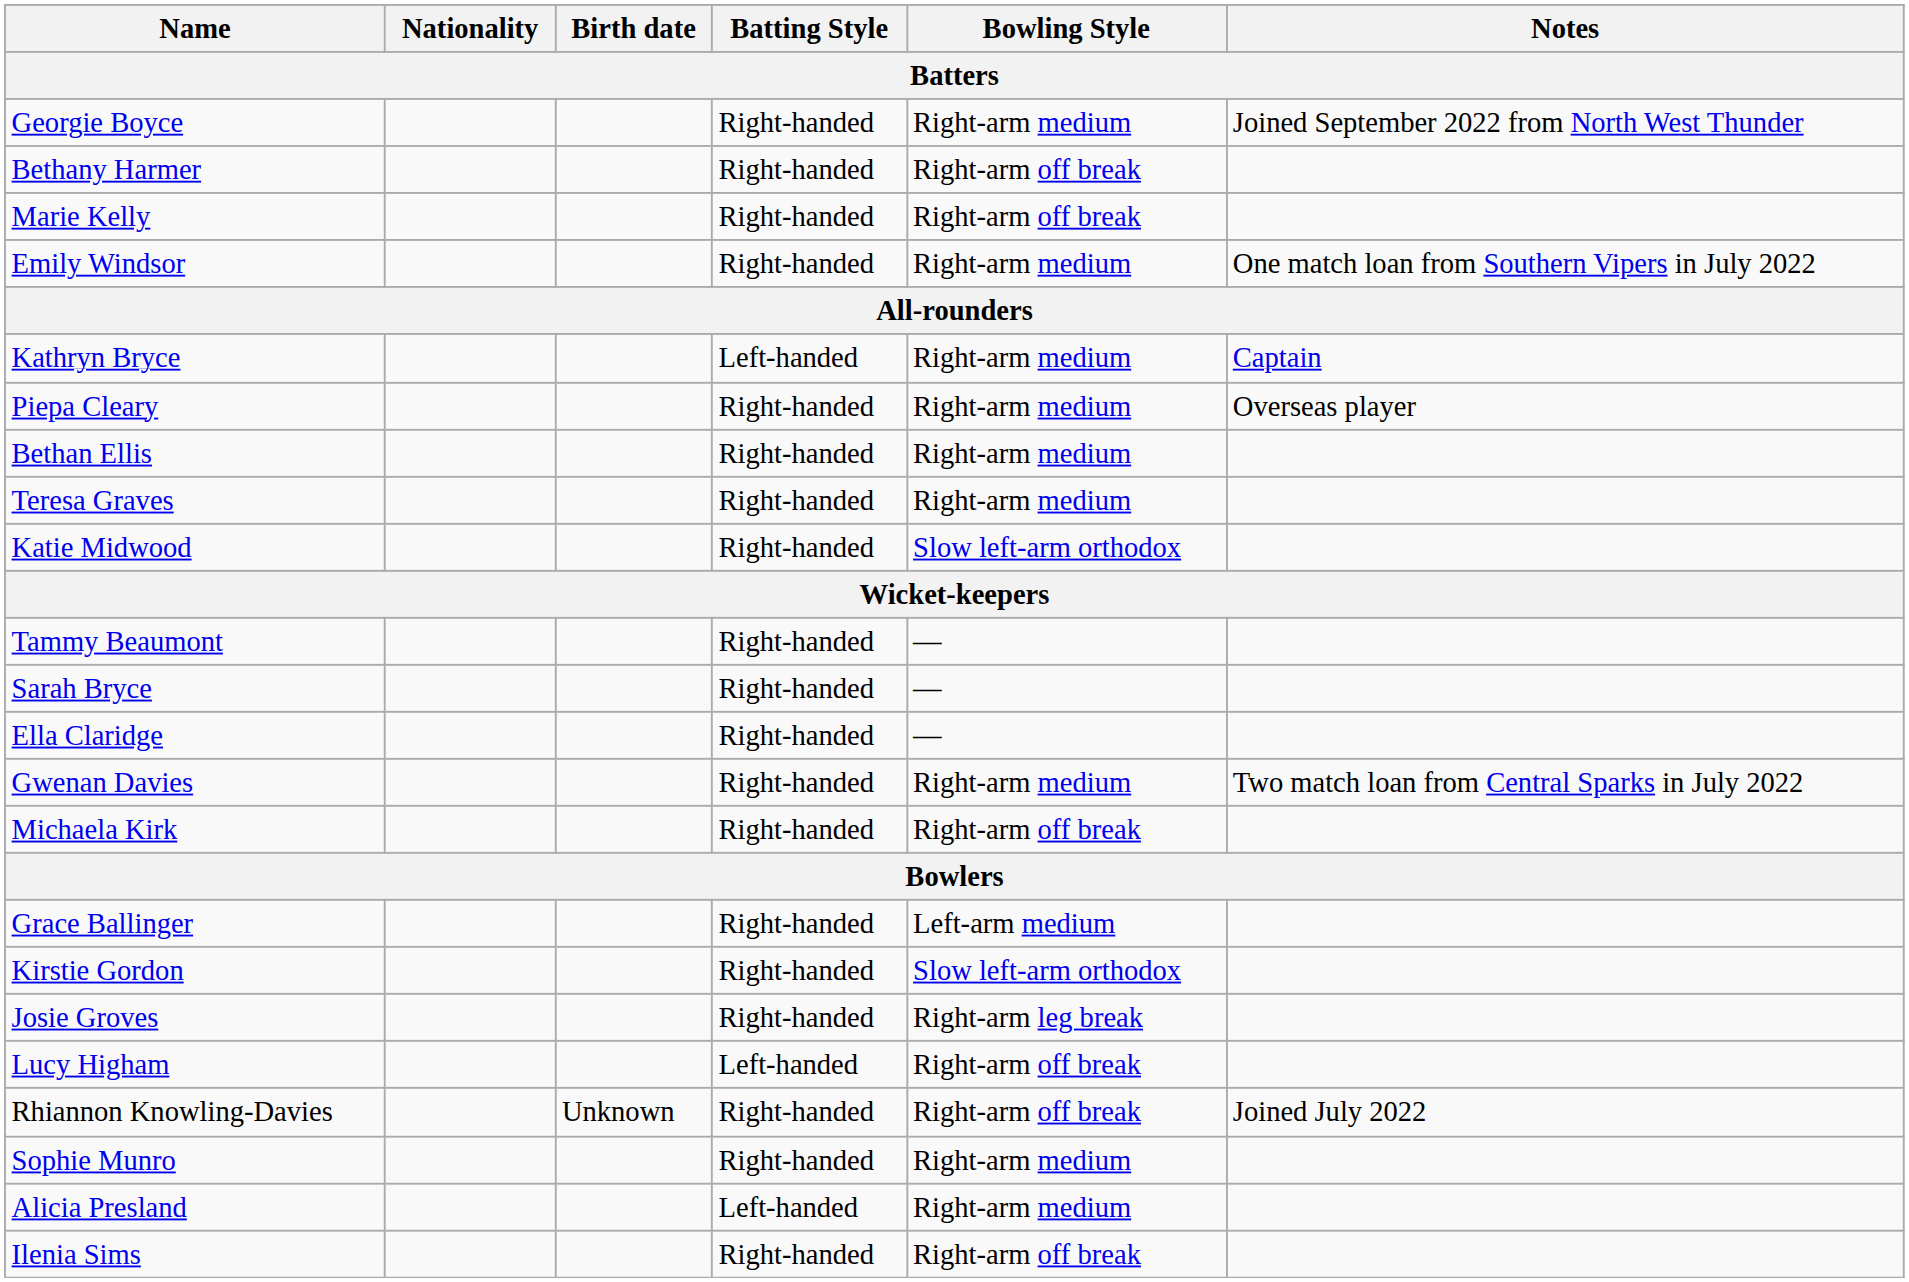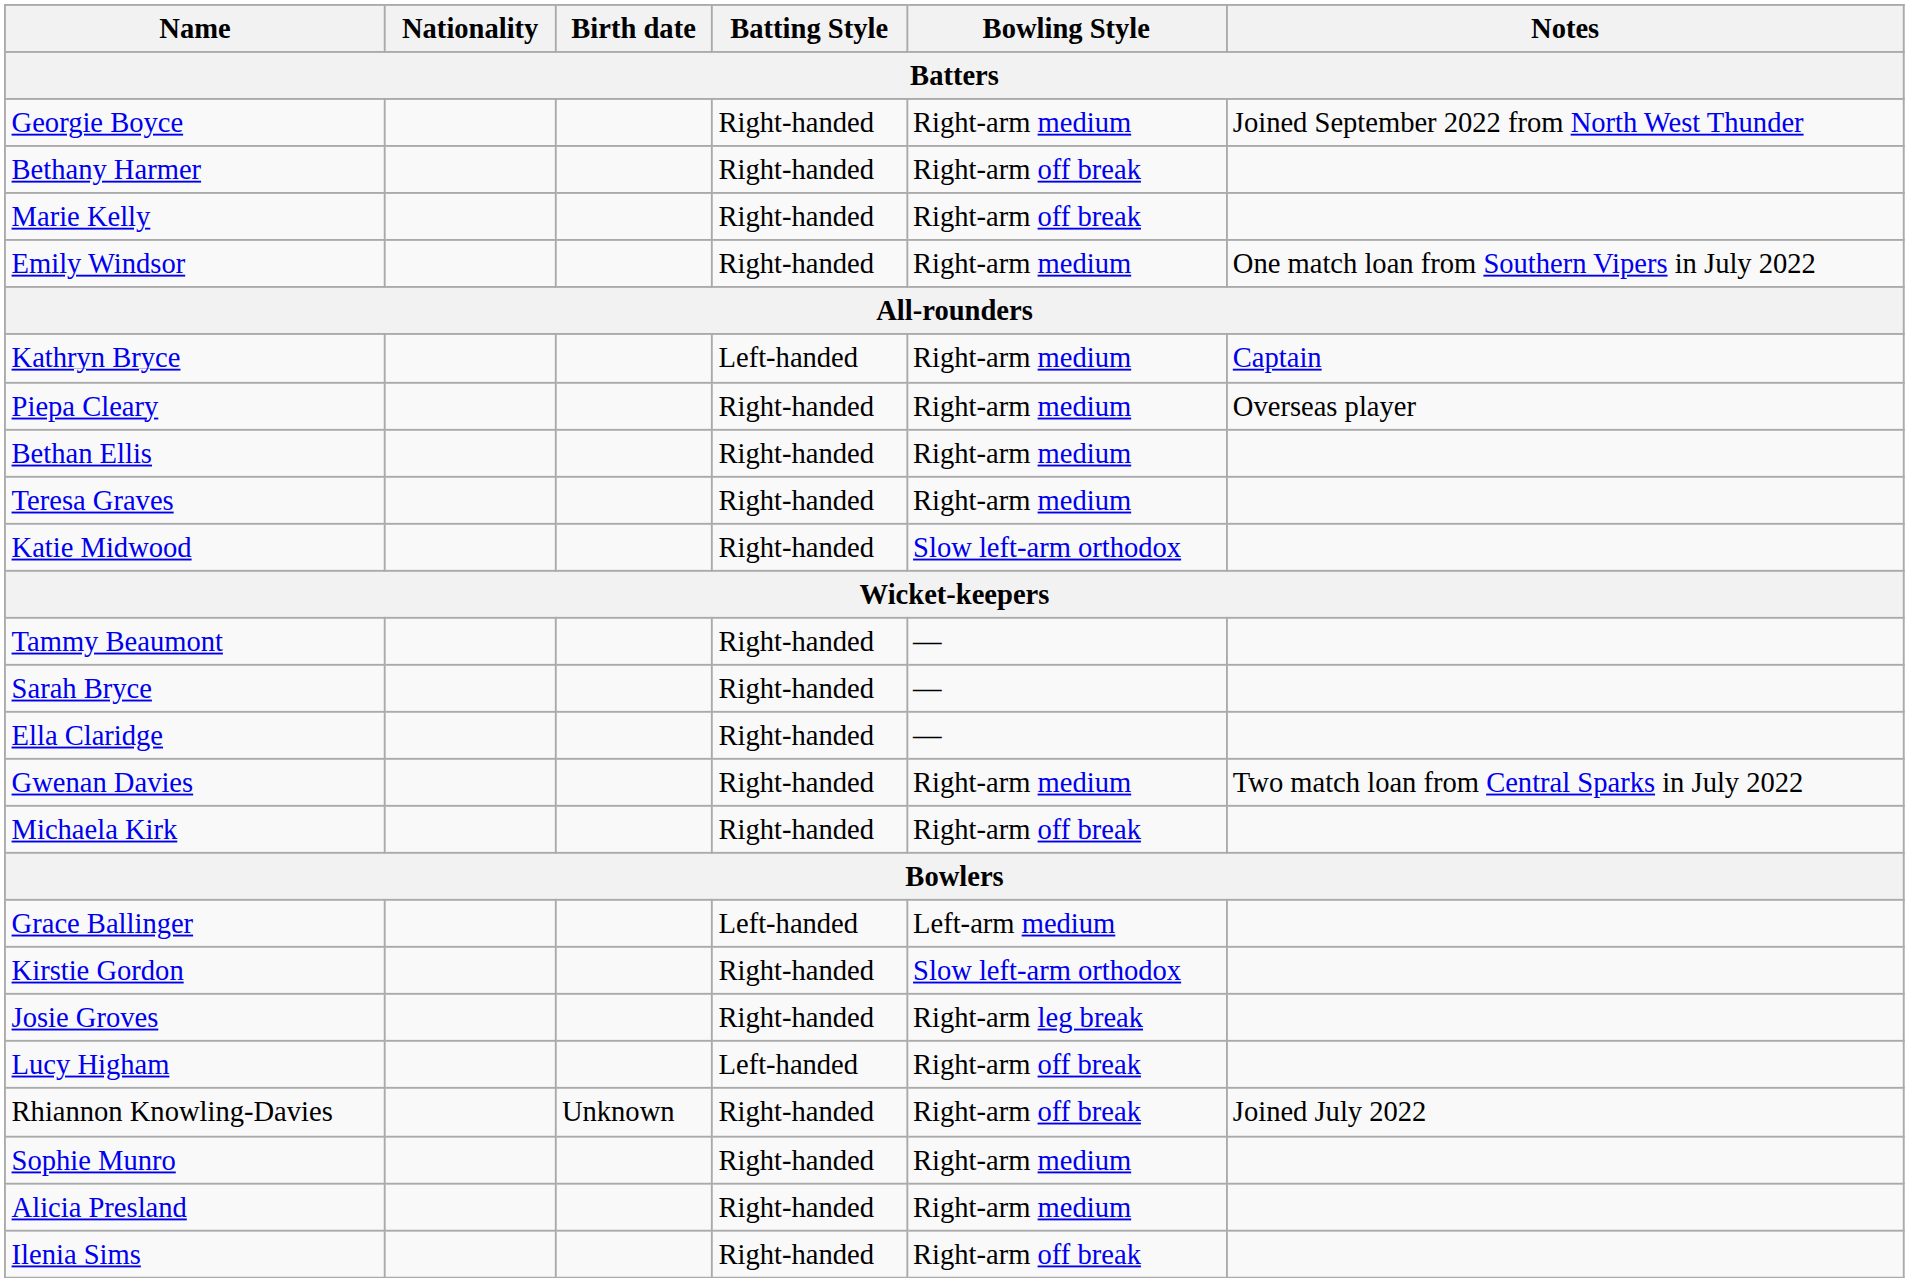Grace Ballinger | Batting Style: Right-handed -> Left-handed
Alicia Presland | Batting Style: Left-handed -> Right-handed
